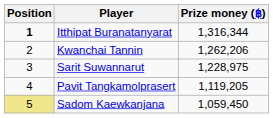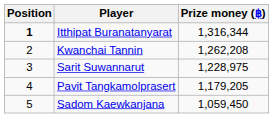Kwanchai Tannin | Prize money (฿): 1,262,206 -> 1,262,208
Pavit Tangkamolprasert | Prize money (฿): 1,119,205 -> 1,179,205
Sadom Kaewkanjana | Position: khaki background -> no background
